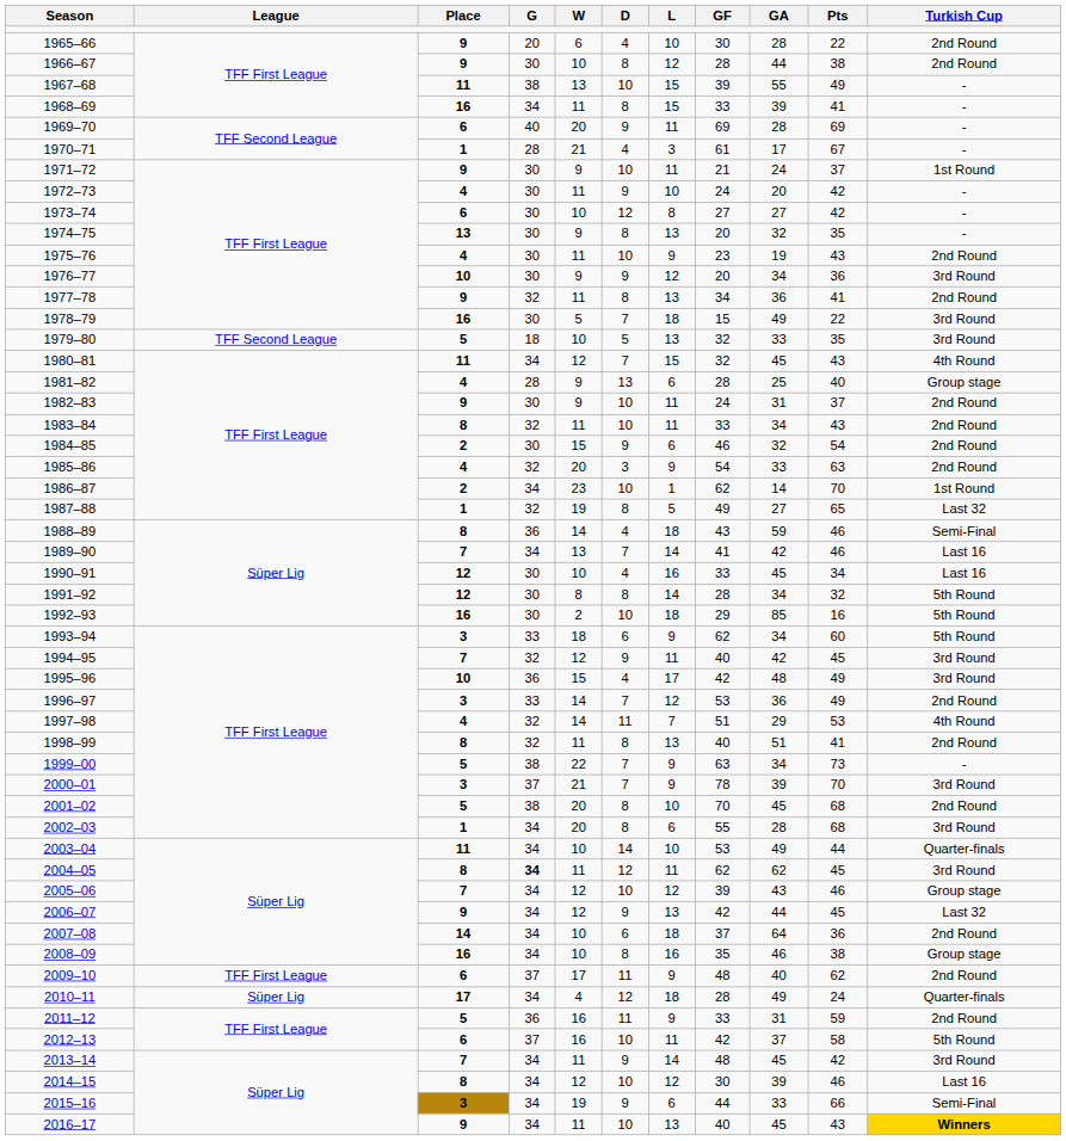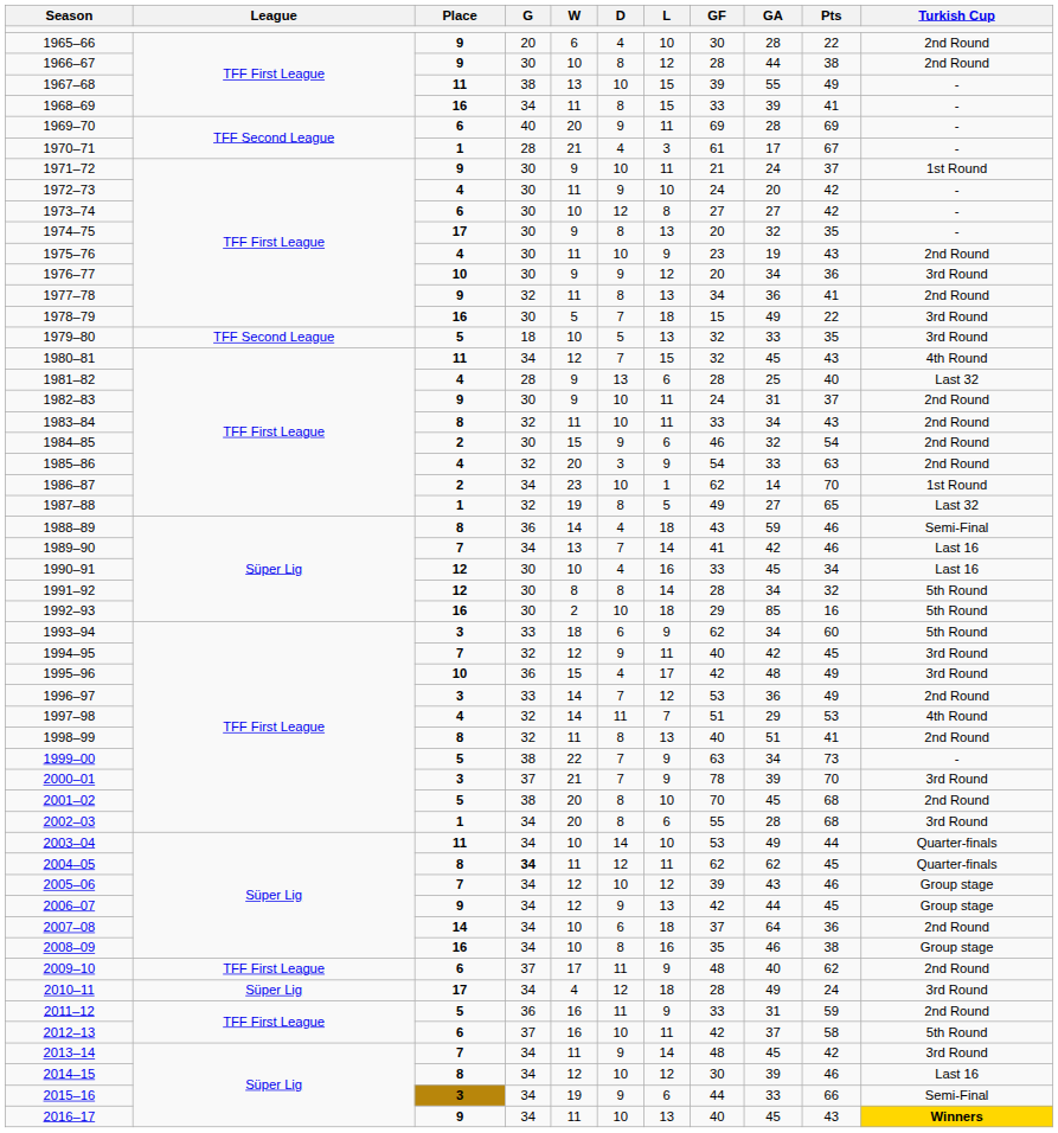1974–75 | Place: 13 -> 17
1981–82 | Turkish Cup: Group stage -> Last 32
2004–05 | Turkish Cup: 3rd Round -> Quarter-finals
2006–07 | Turkish Cup: Last 32 -> Group stage
2010–11 | Turkish Cup: Quarter-finals -> 3rd Round
